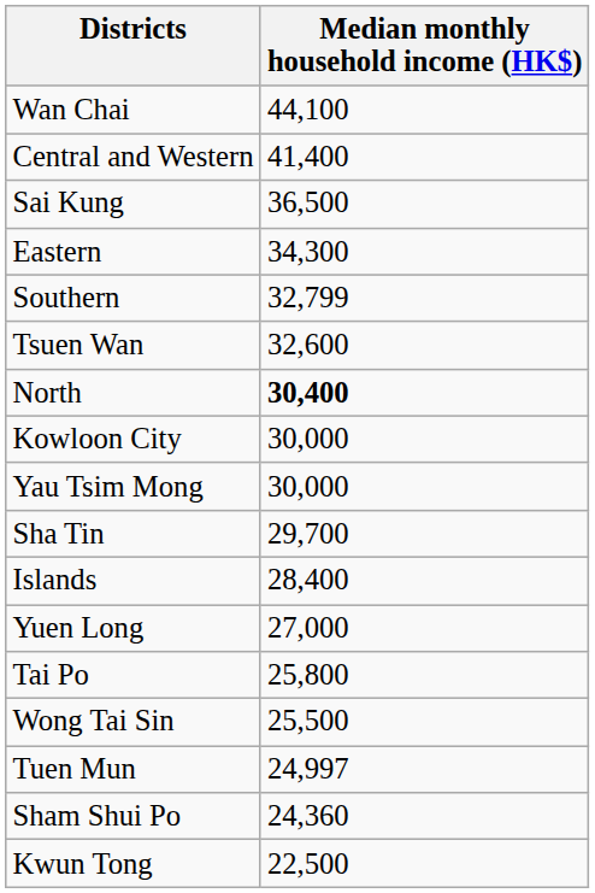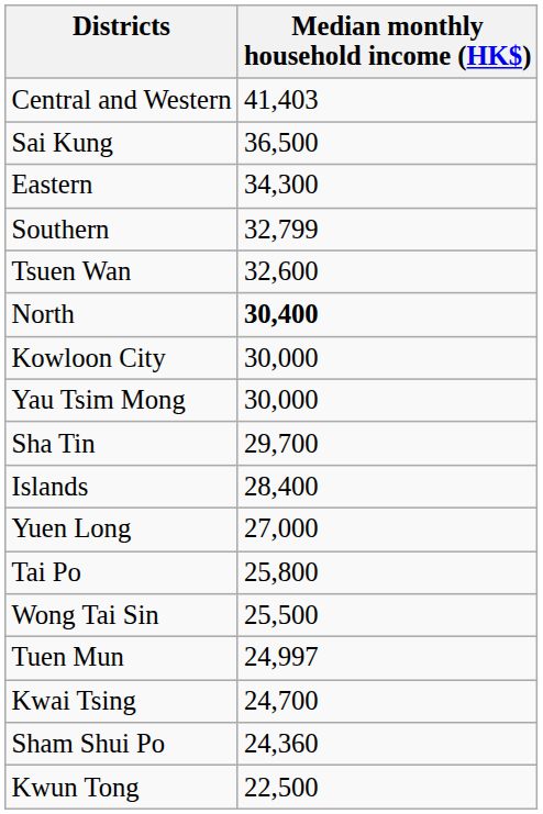- row: Wan Chai | 44,100
Central and Western | Median monthly household income (HK$): 41,400 -> 41,403
+ row: Kwai Tsing | 24,700
